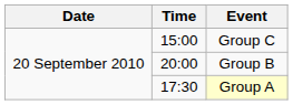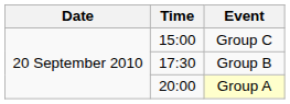Group B | Time: 20:00 -> 17:30
Group A | Time: 17:30 -> 20:00
